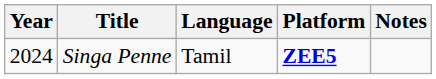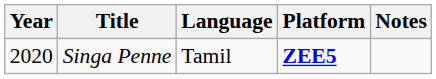Singa Penne | Year: 2024 -> 2020
